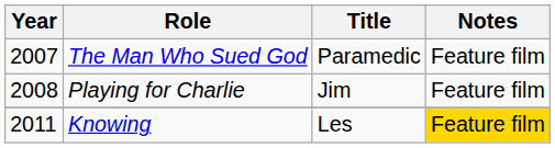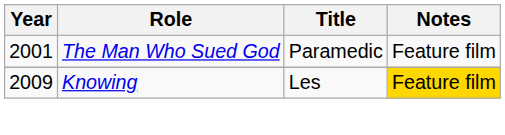The Man Who Sued God | Year: 2007 -> 2001
- row: 2008 | Playing for Charlie | Jim | Feature film
Knowing | Year: 2011 -> 2009
